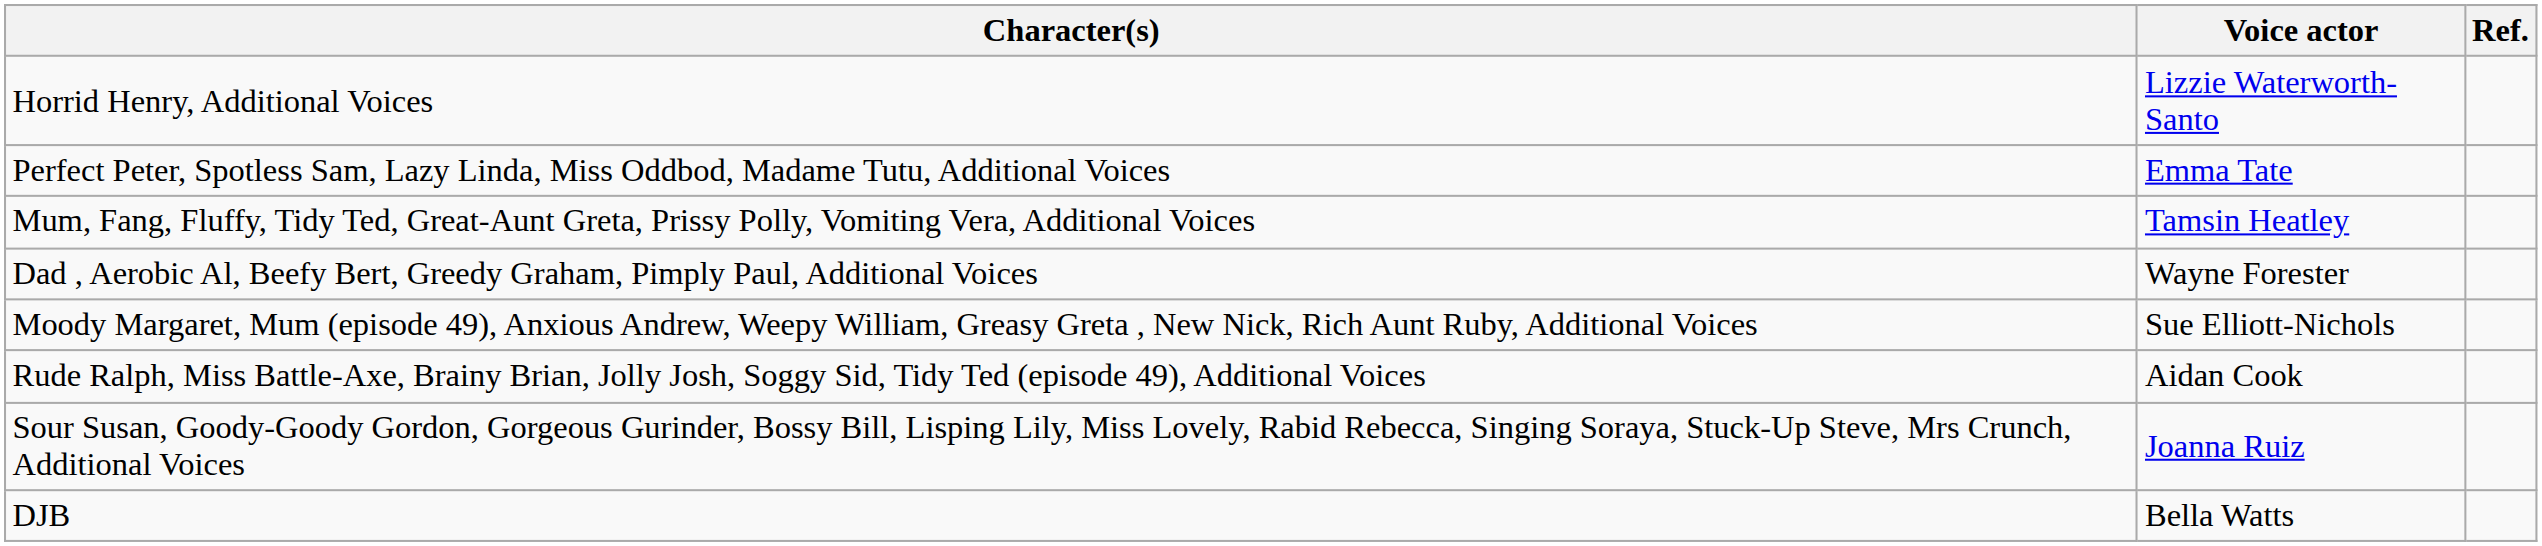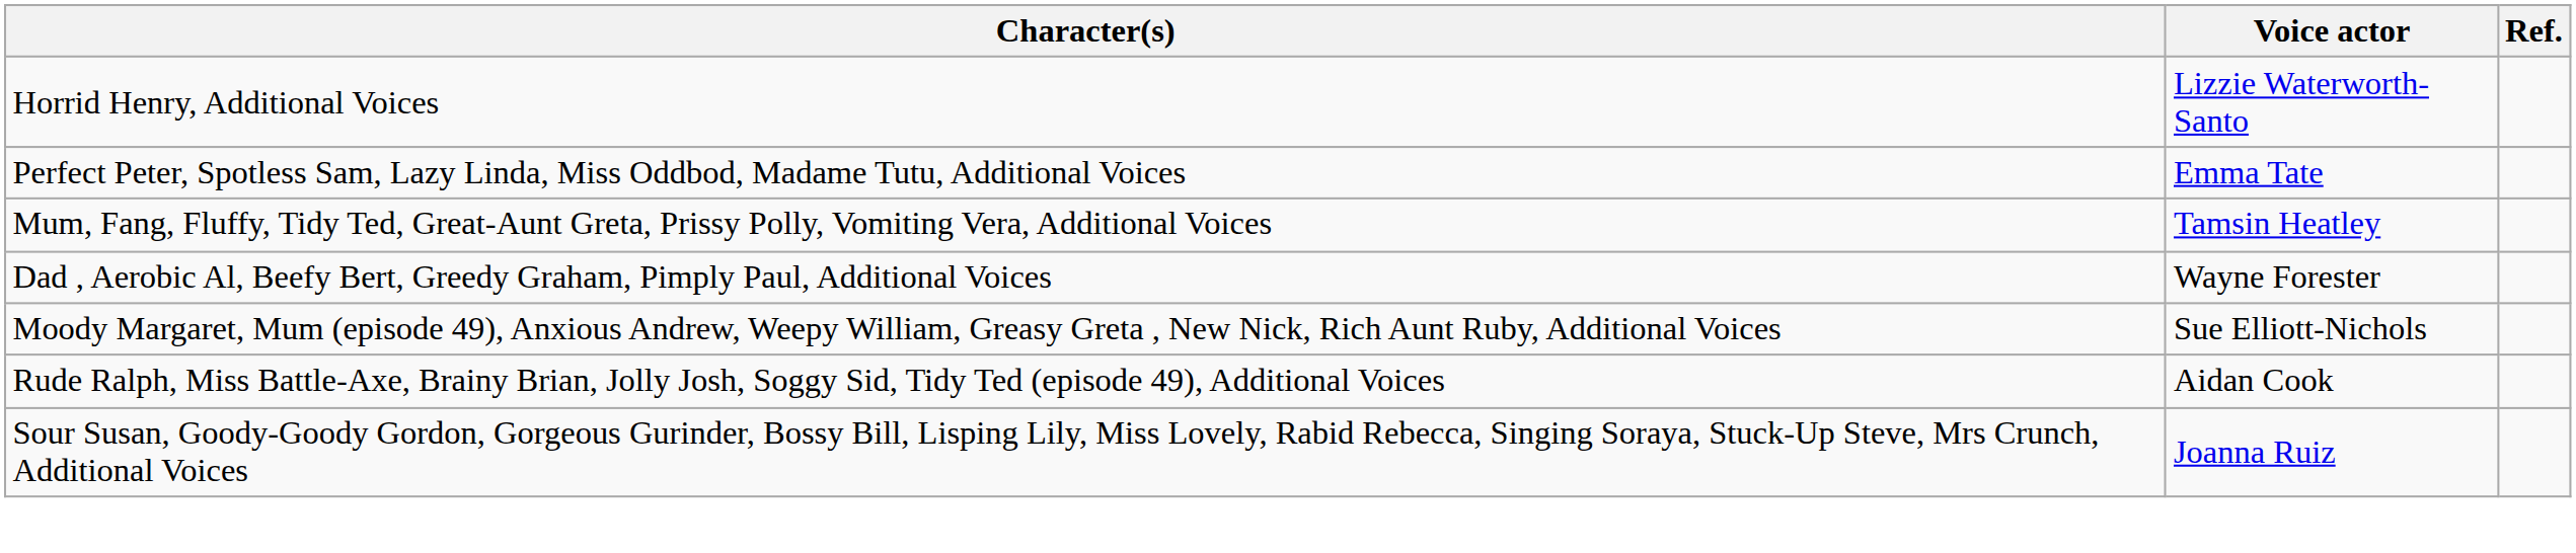- row: DJB | Bella Watts
